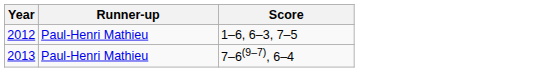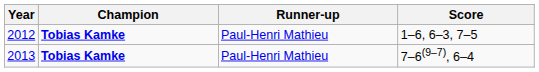+ column: Champion | Tobias Kamke | Tobias Kamke
